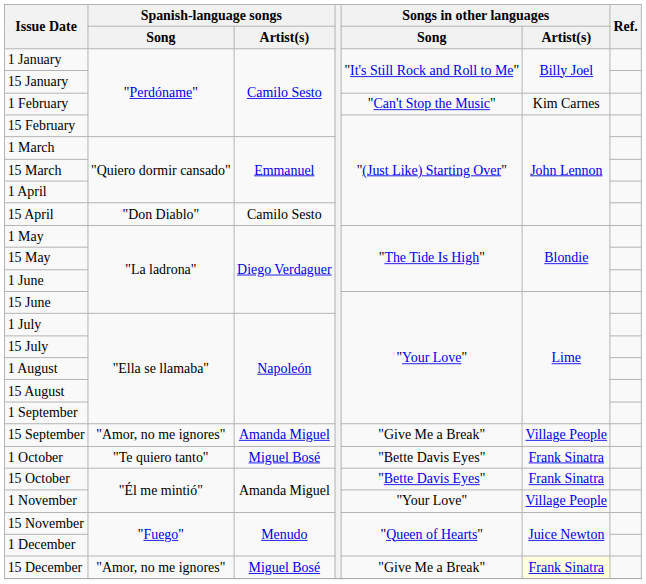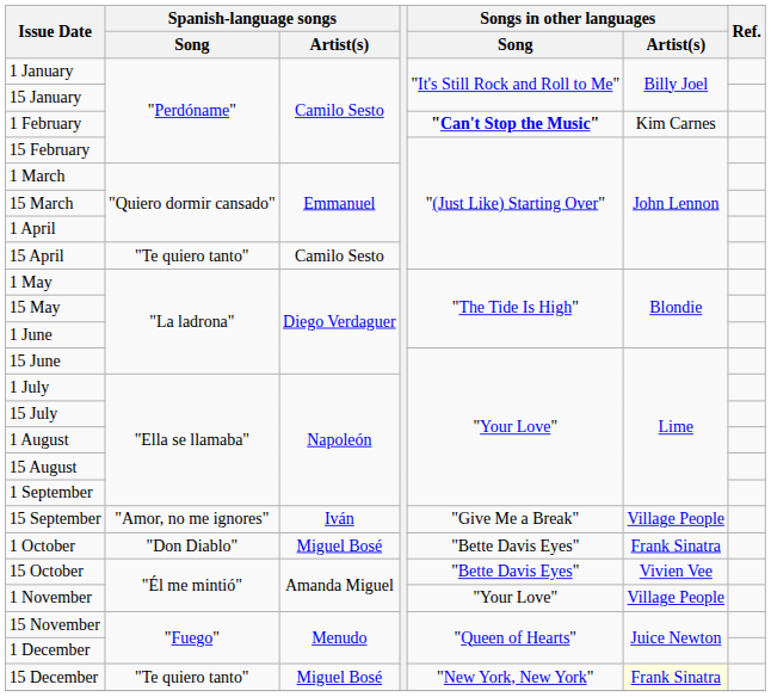1 February | Songs in other languages / Song: normal -> bold
15 April | Spanish-language songs / Song: "Don Diablo" -> "Te quiero tanto"
15 September | Spanish-language songs / Artist(s): Amanda Miguel -> Iván
1 October | Spanish-language songs / Song: "Te quiero tanto" -> "Don Diablo"
15 October | Songs in other languages / Artist(s): Frank Sinatra -> Vivien Vee
15 December | Spanish-language songs / Song: "Amor, no me ignores" -> "Te quiero tanto"
15 December | Songs in other languages / Song: "Give Me a Break" -> "New York, New York"
